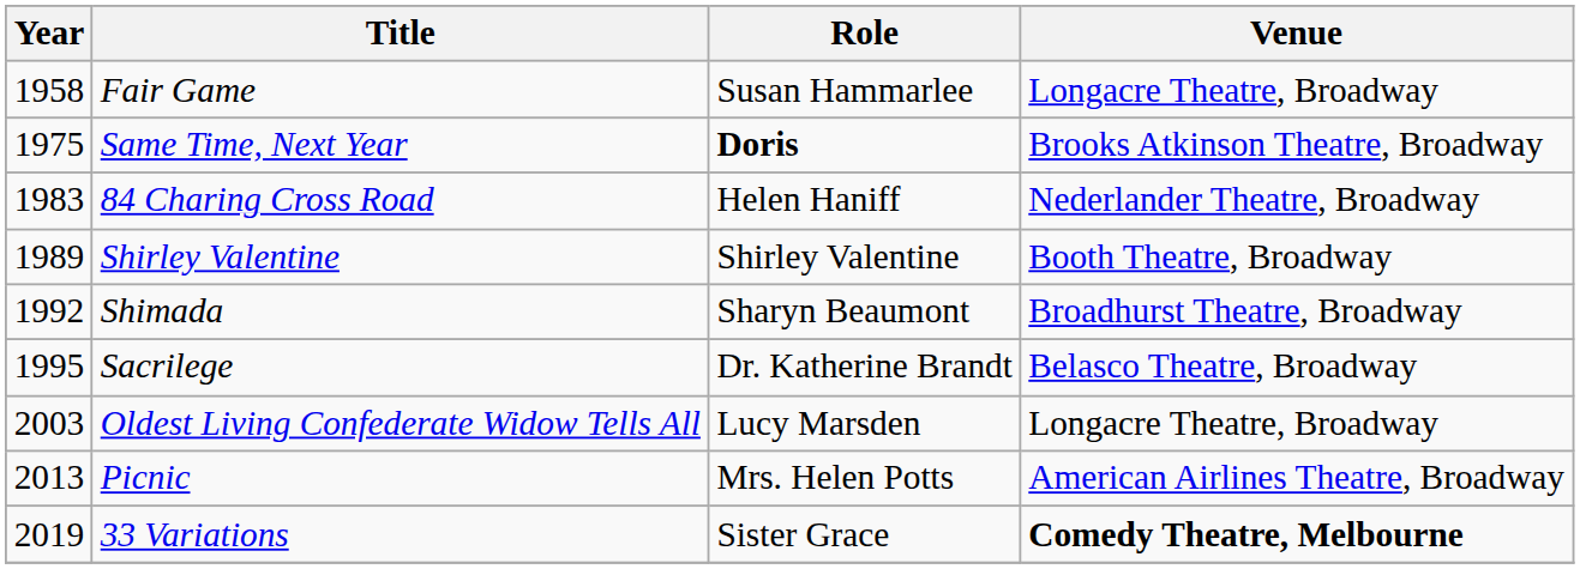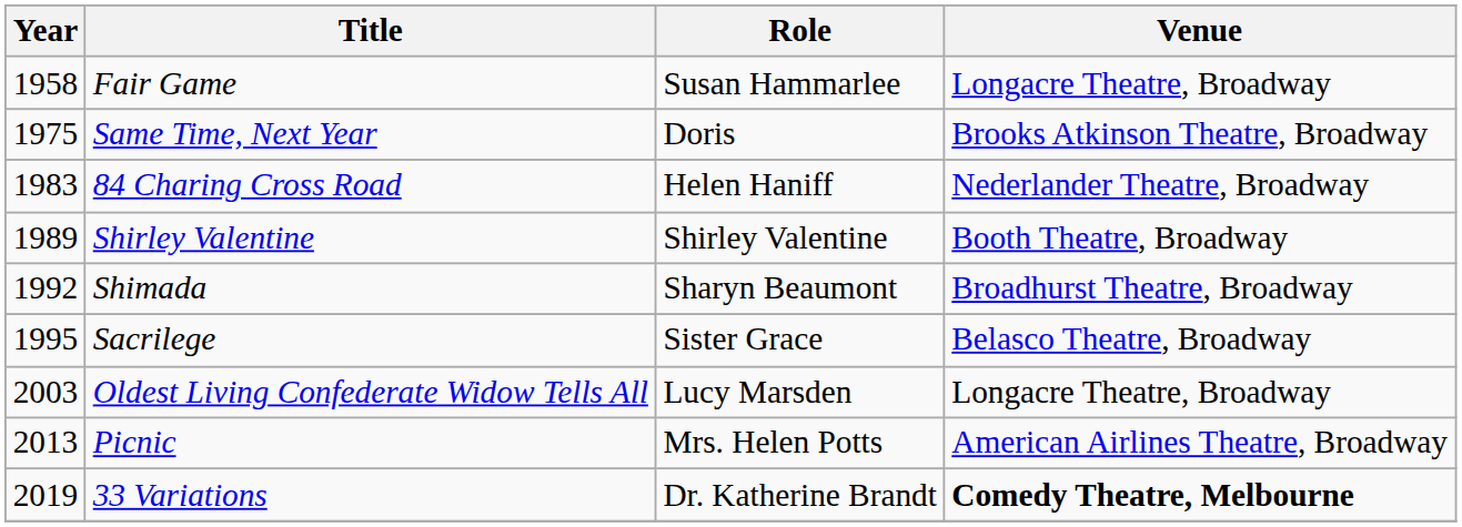Same Time, Next Year | Role: bold -> normal
Sacrilege | Role: Dr. Katherine Brandt -> Sister Grace
33 Variations | Role: Sister Grace -> Dr. Katherine Brandt
